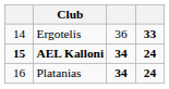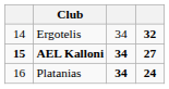Ergotelis | column 3: 36 -> 34
Ergotelis | column 4: 33 -> 32
AEL Kalloni | column 4: 24 -> 27
